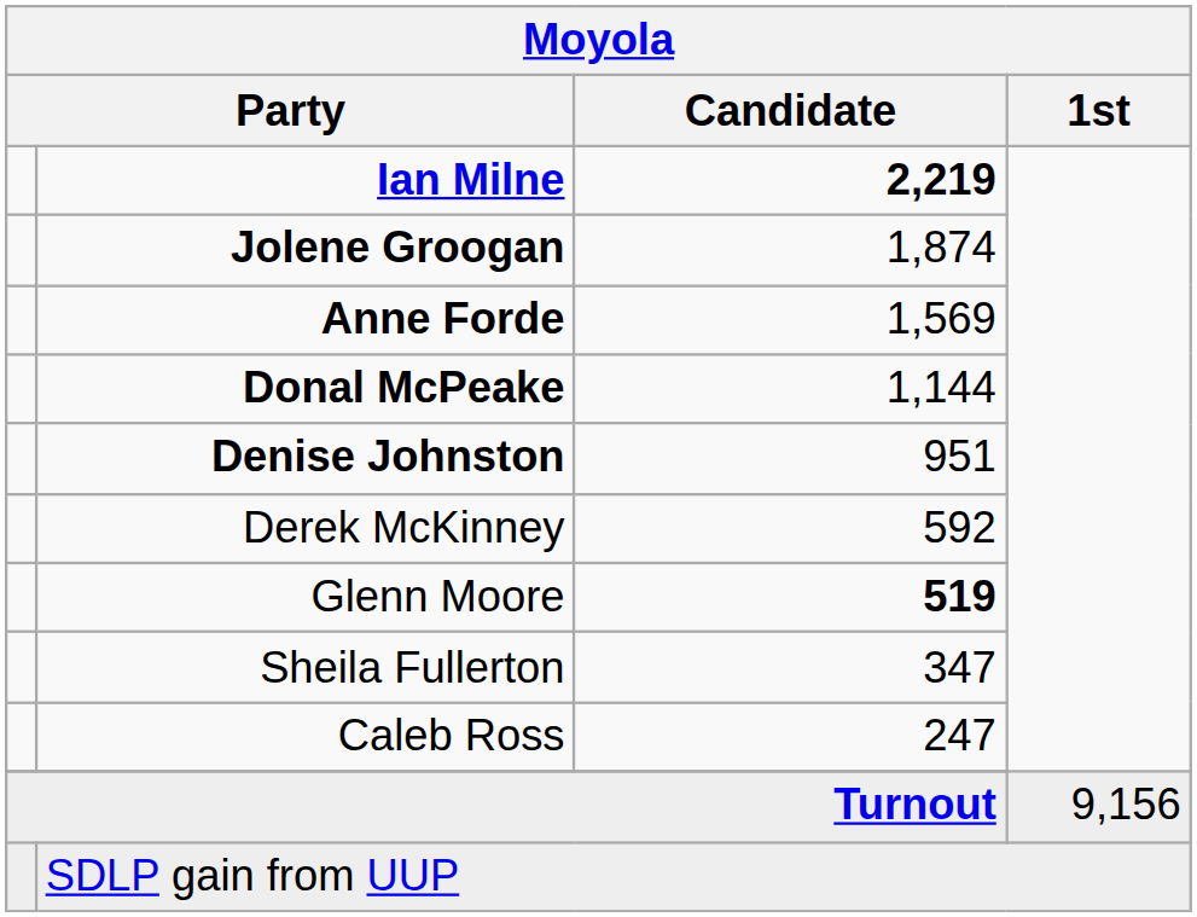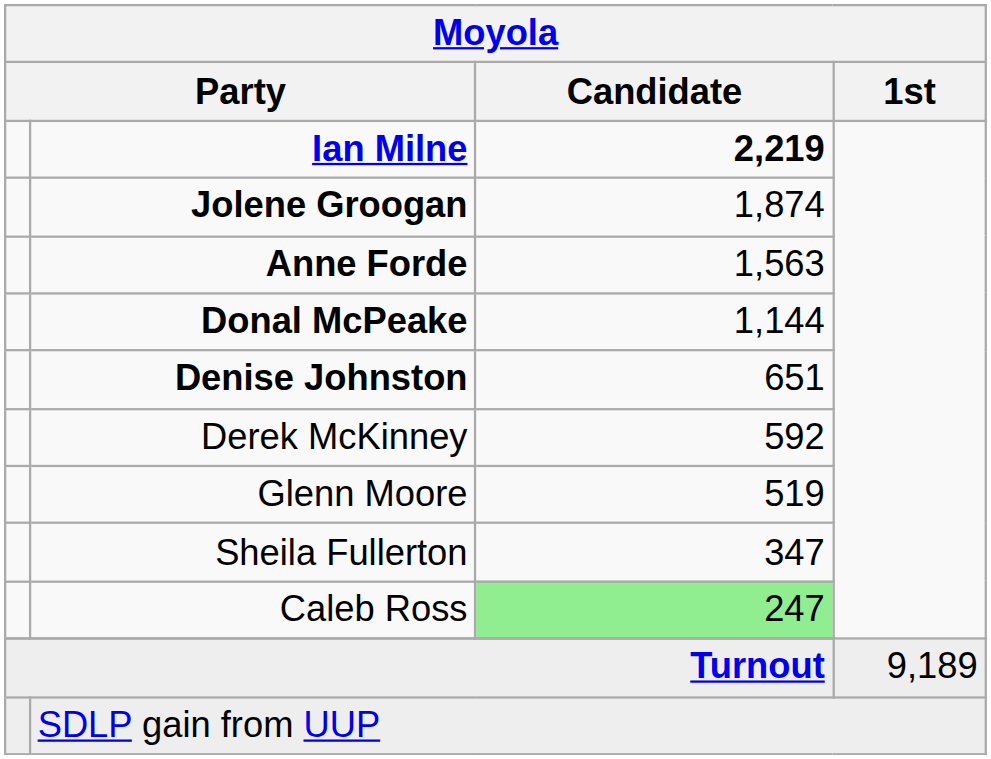Anne Forde | Moyola / Candidate: 1,569 -> 1,563
Denise Johnston | Moyola / Candidate: 951 -> 651
Glenn Moore | Moyola / Candidate: bold -> normal
Caleb Ross | Moyola / Candidate: no background -> lightgreen background
Turnout | Moyola / 1st: 9,156 -> 9,189
